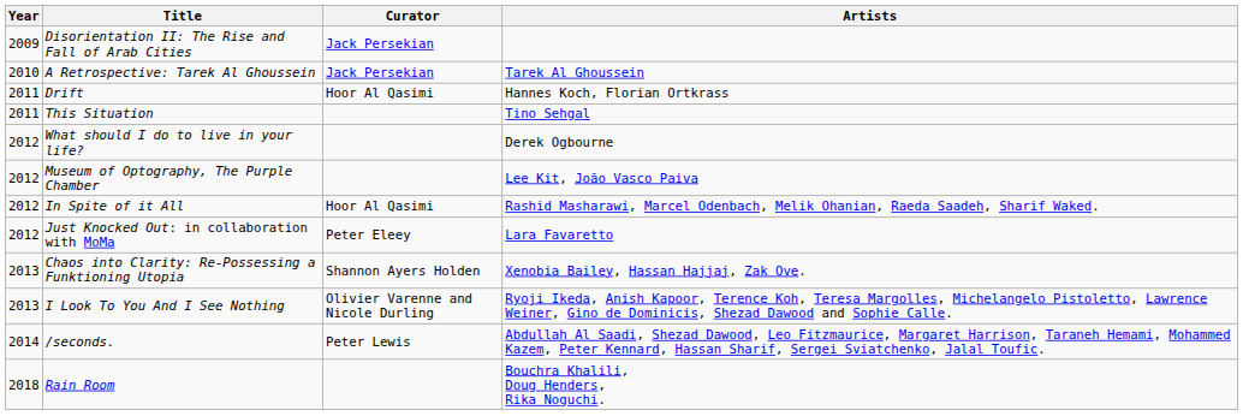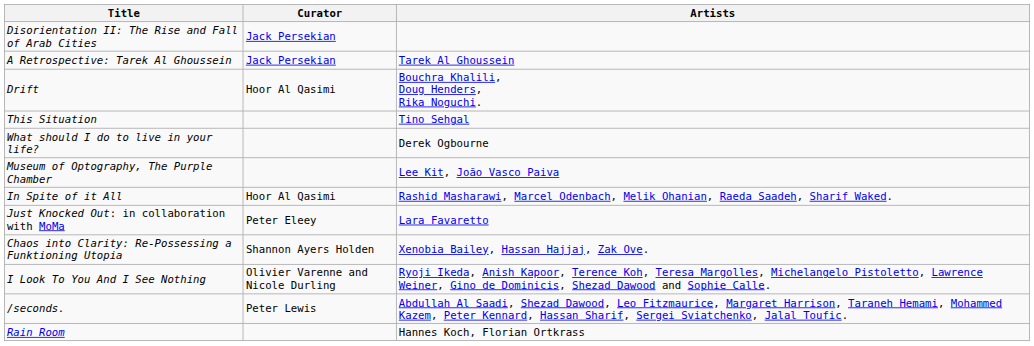- column: Year | 2009 | 2010 | 2011 | 2011 | 2012 | 2012 | 2012 | 2012 | 2013 | 2013 | 2014 | 2018
Drift | Artists: Hannes Koch, Florian Ortkrass -> Bouchra Khalili, Doug Henders, Rika Noguchi.
Rain Room | Artists: Bouchra Khalili, Doug Henders, Rika Noguchi. -> Hannes Koch, Florian Ortkrass
